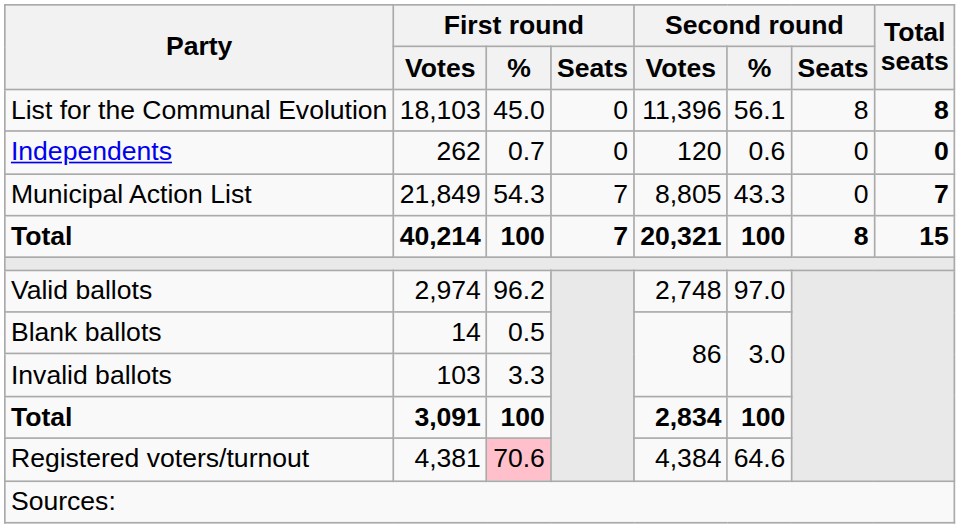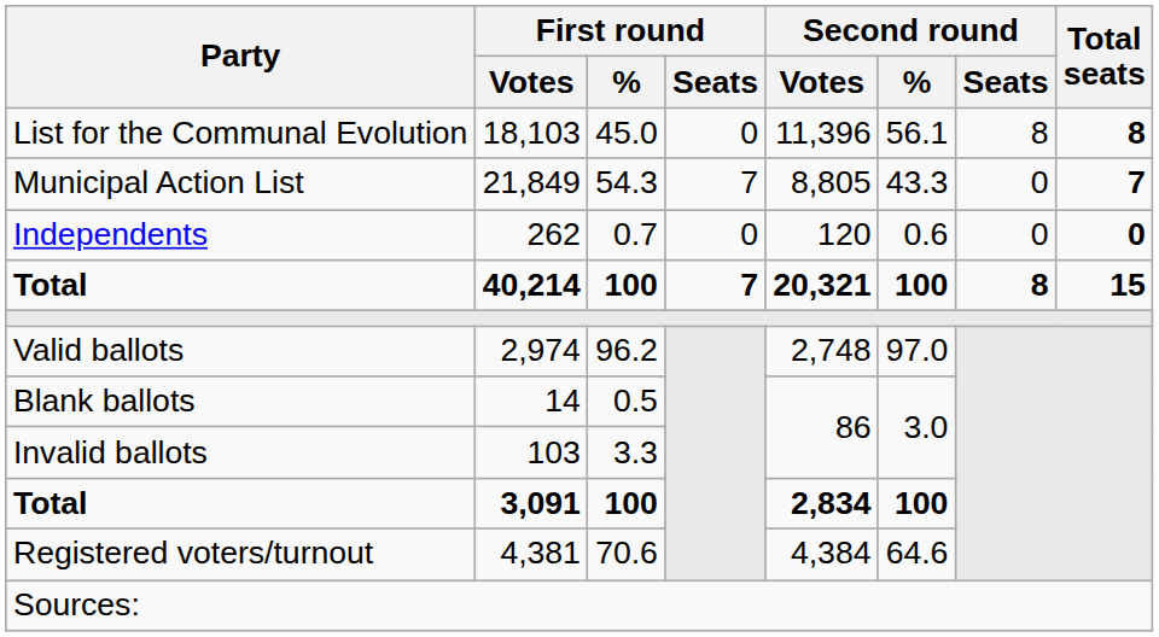rows swapped: Municipal Action List <-> Independents
Registered voters/turnout | First round / %: pink background -> no background
